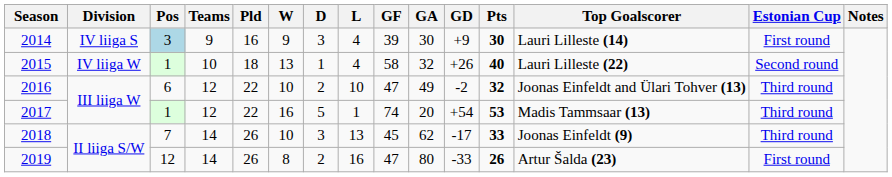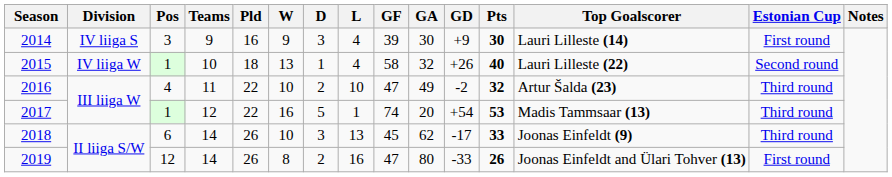2014 | Pos: lightblue background -> no background
2016 | Pos: 6 -> 4
2016 | Teams: 12 -> 11
2016 | Top Goalscorer: Joonas Einfeldt and Ülari Tohver (13) -> Artur Šalda (23)
2018 | Pos: 7 -> 6
2019 | Top Goalscorer: Artur Šalda (23) -> Joonas Einfeldt and Ülari Tohver (13)
